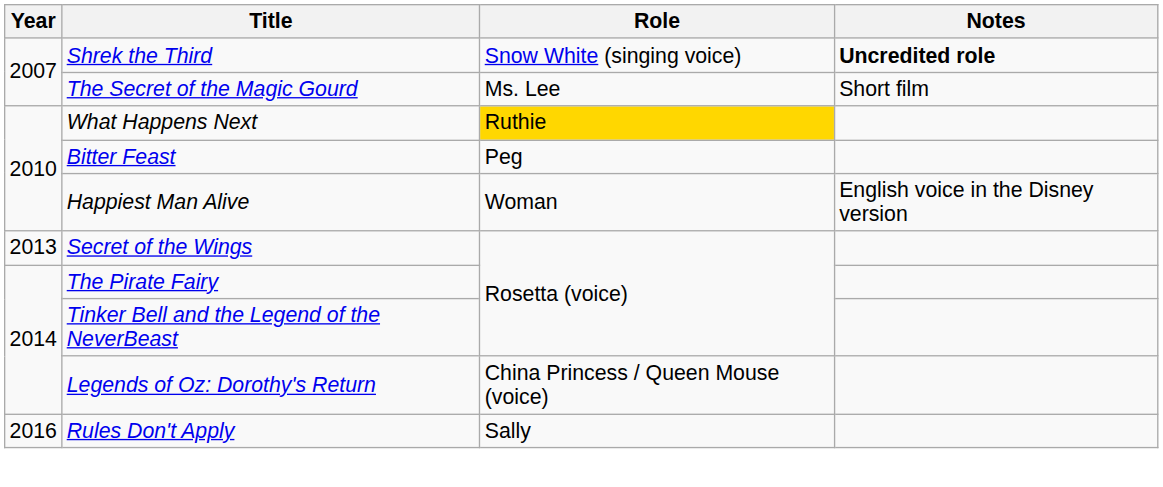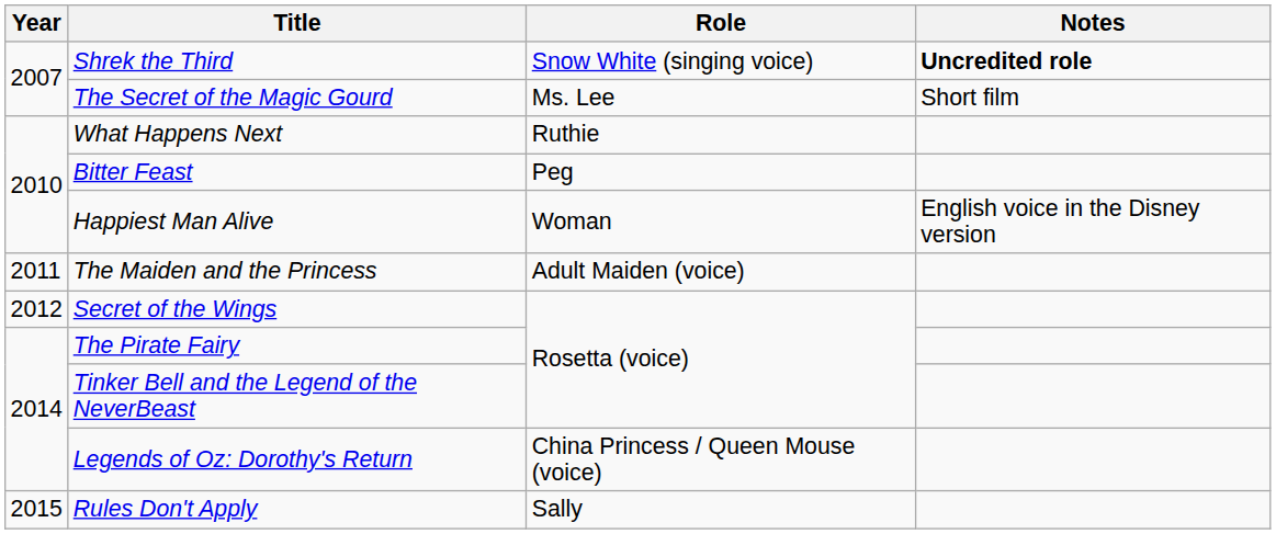What Happens Next | Role: gold background -> no background
+ row: 2011 | The Maiden and the Princess | Adult Maiden (voice)
Secret of the Wings | Year: 2013 -> 2012
Rules Don't Apply | Year: 2016 -> 2015
